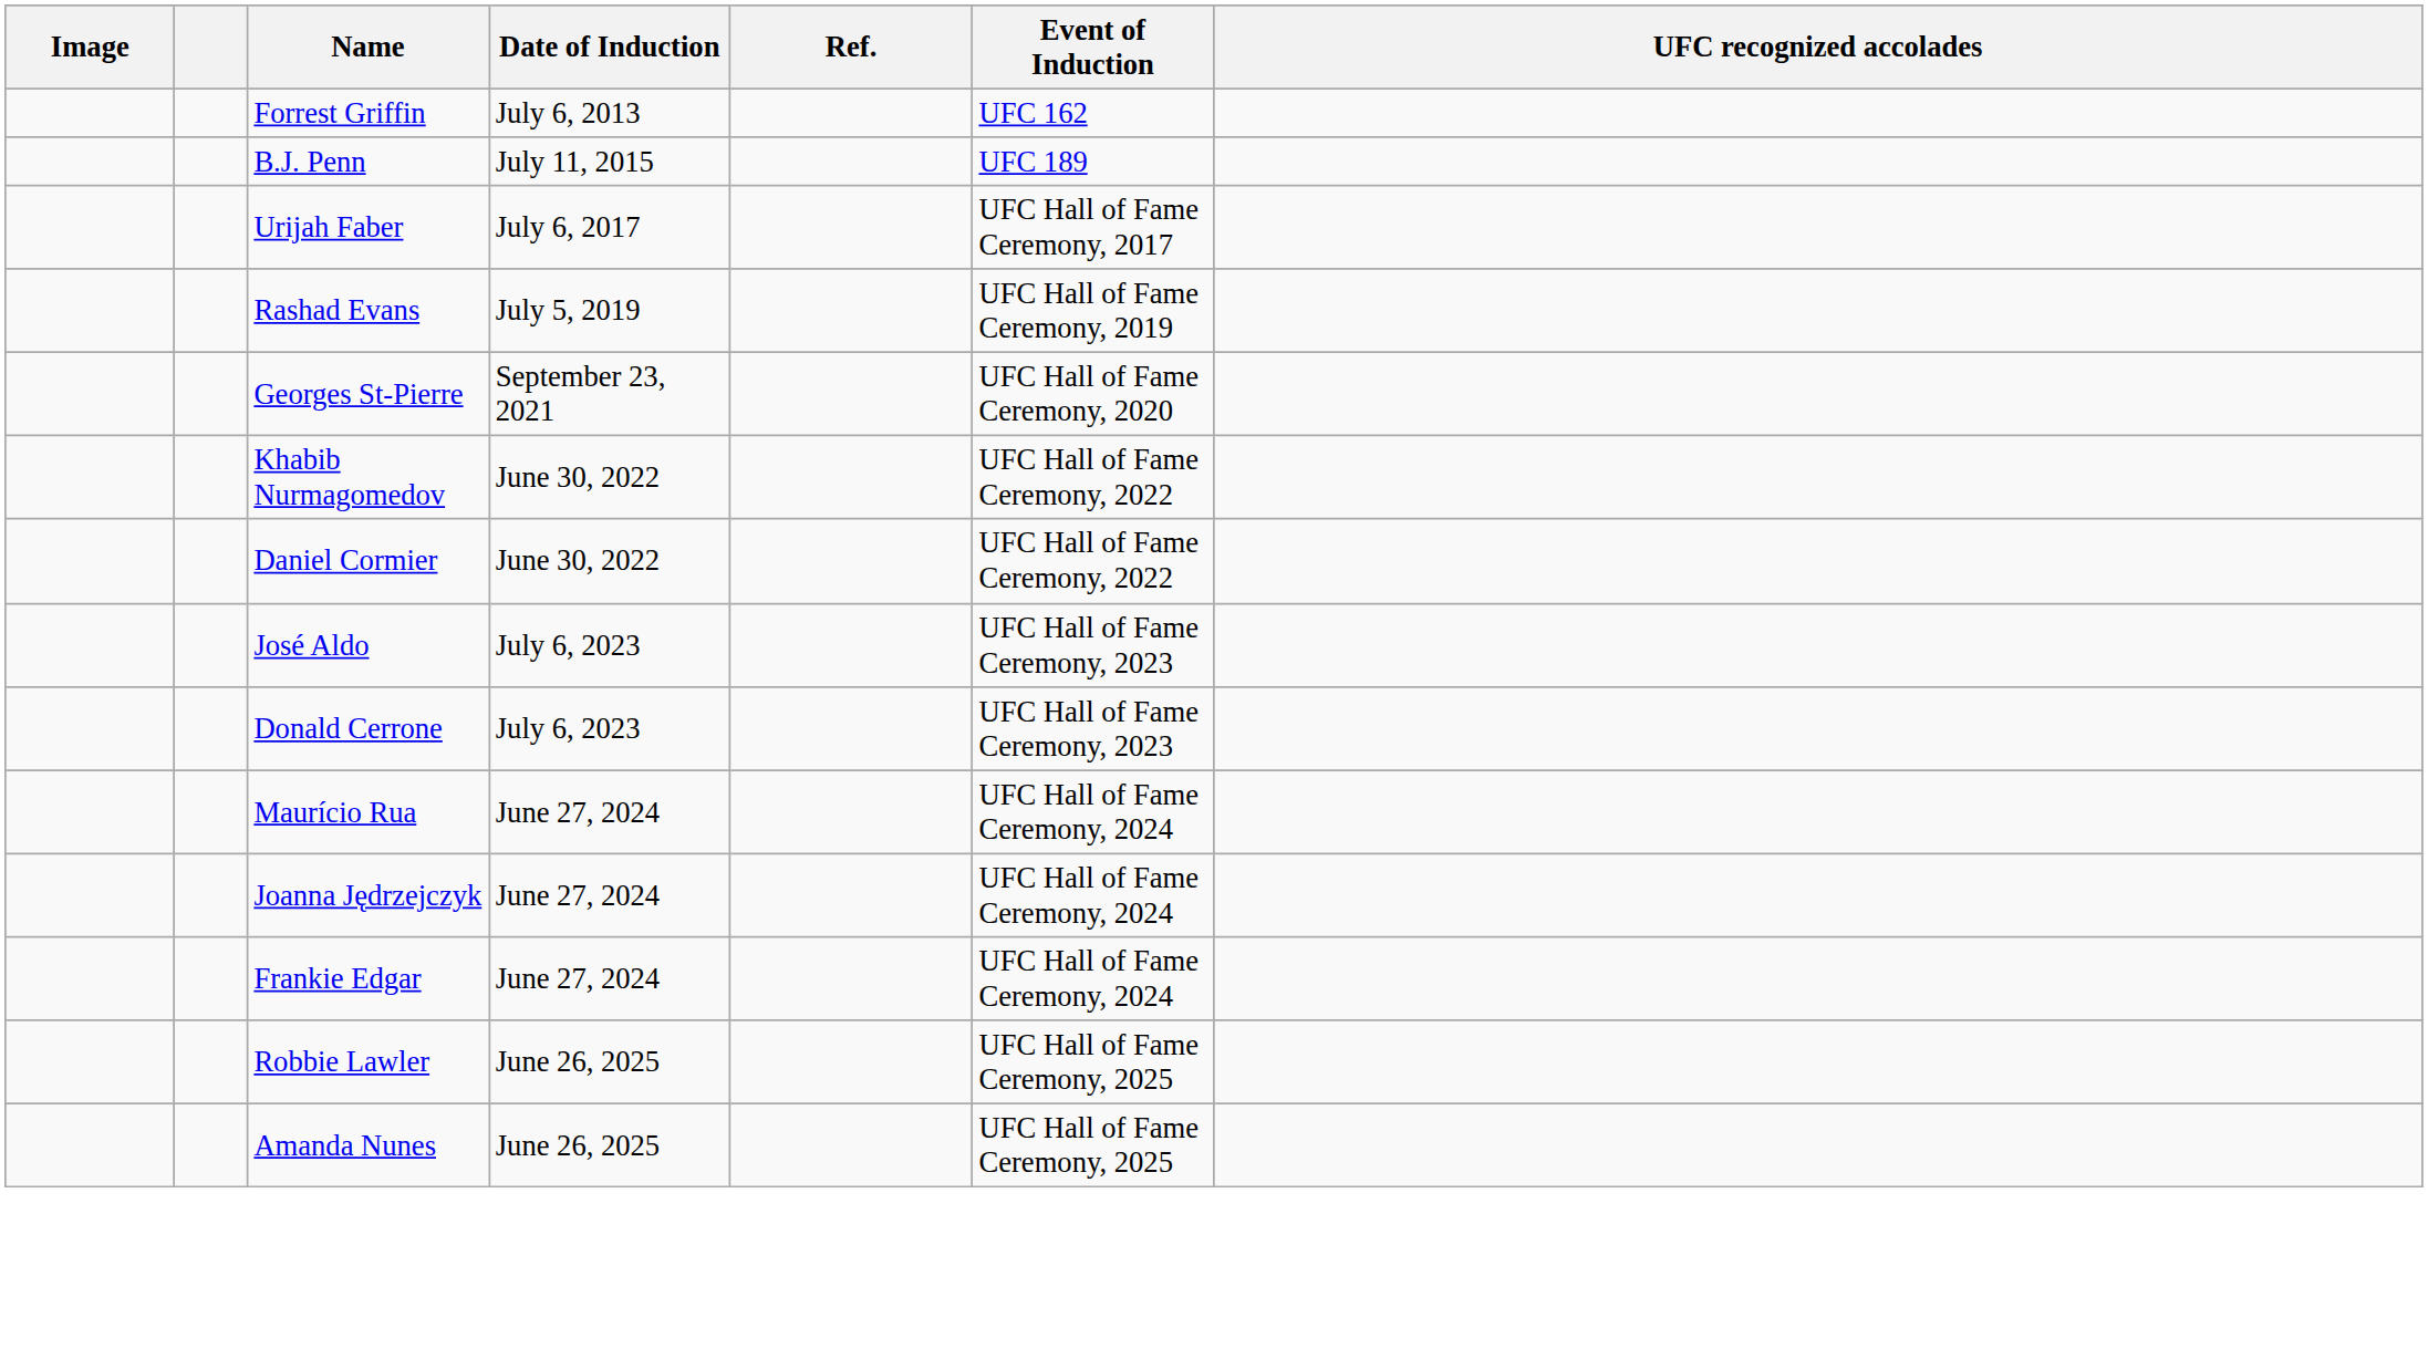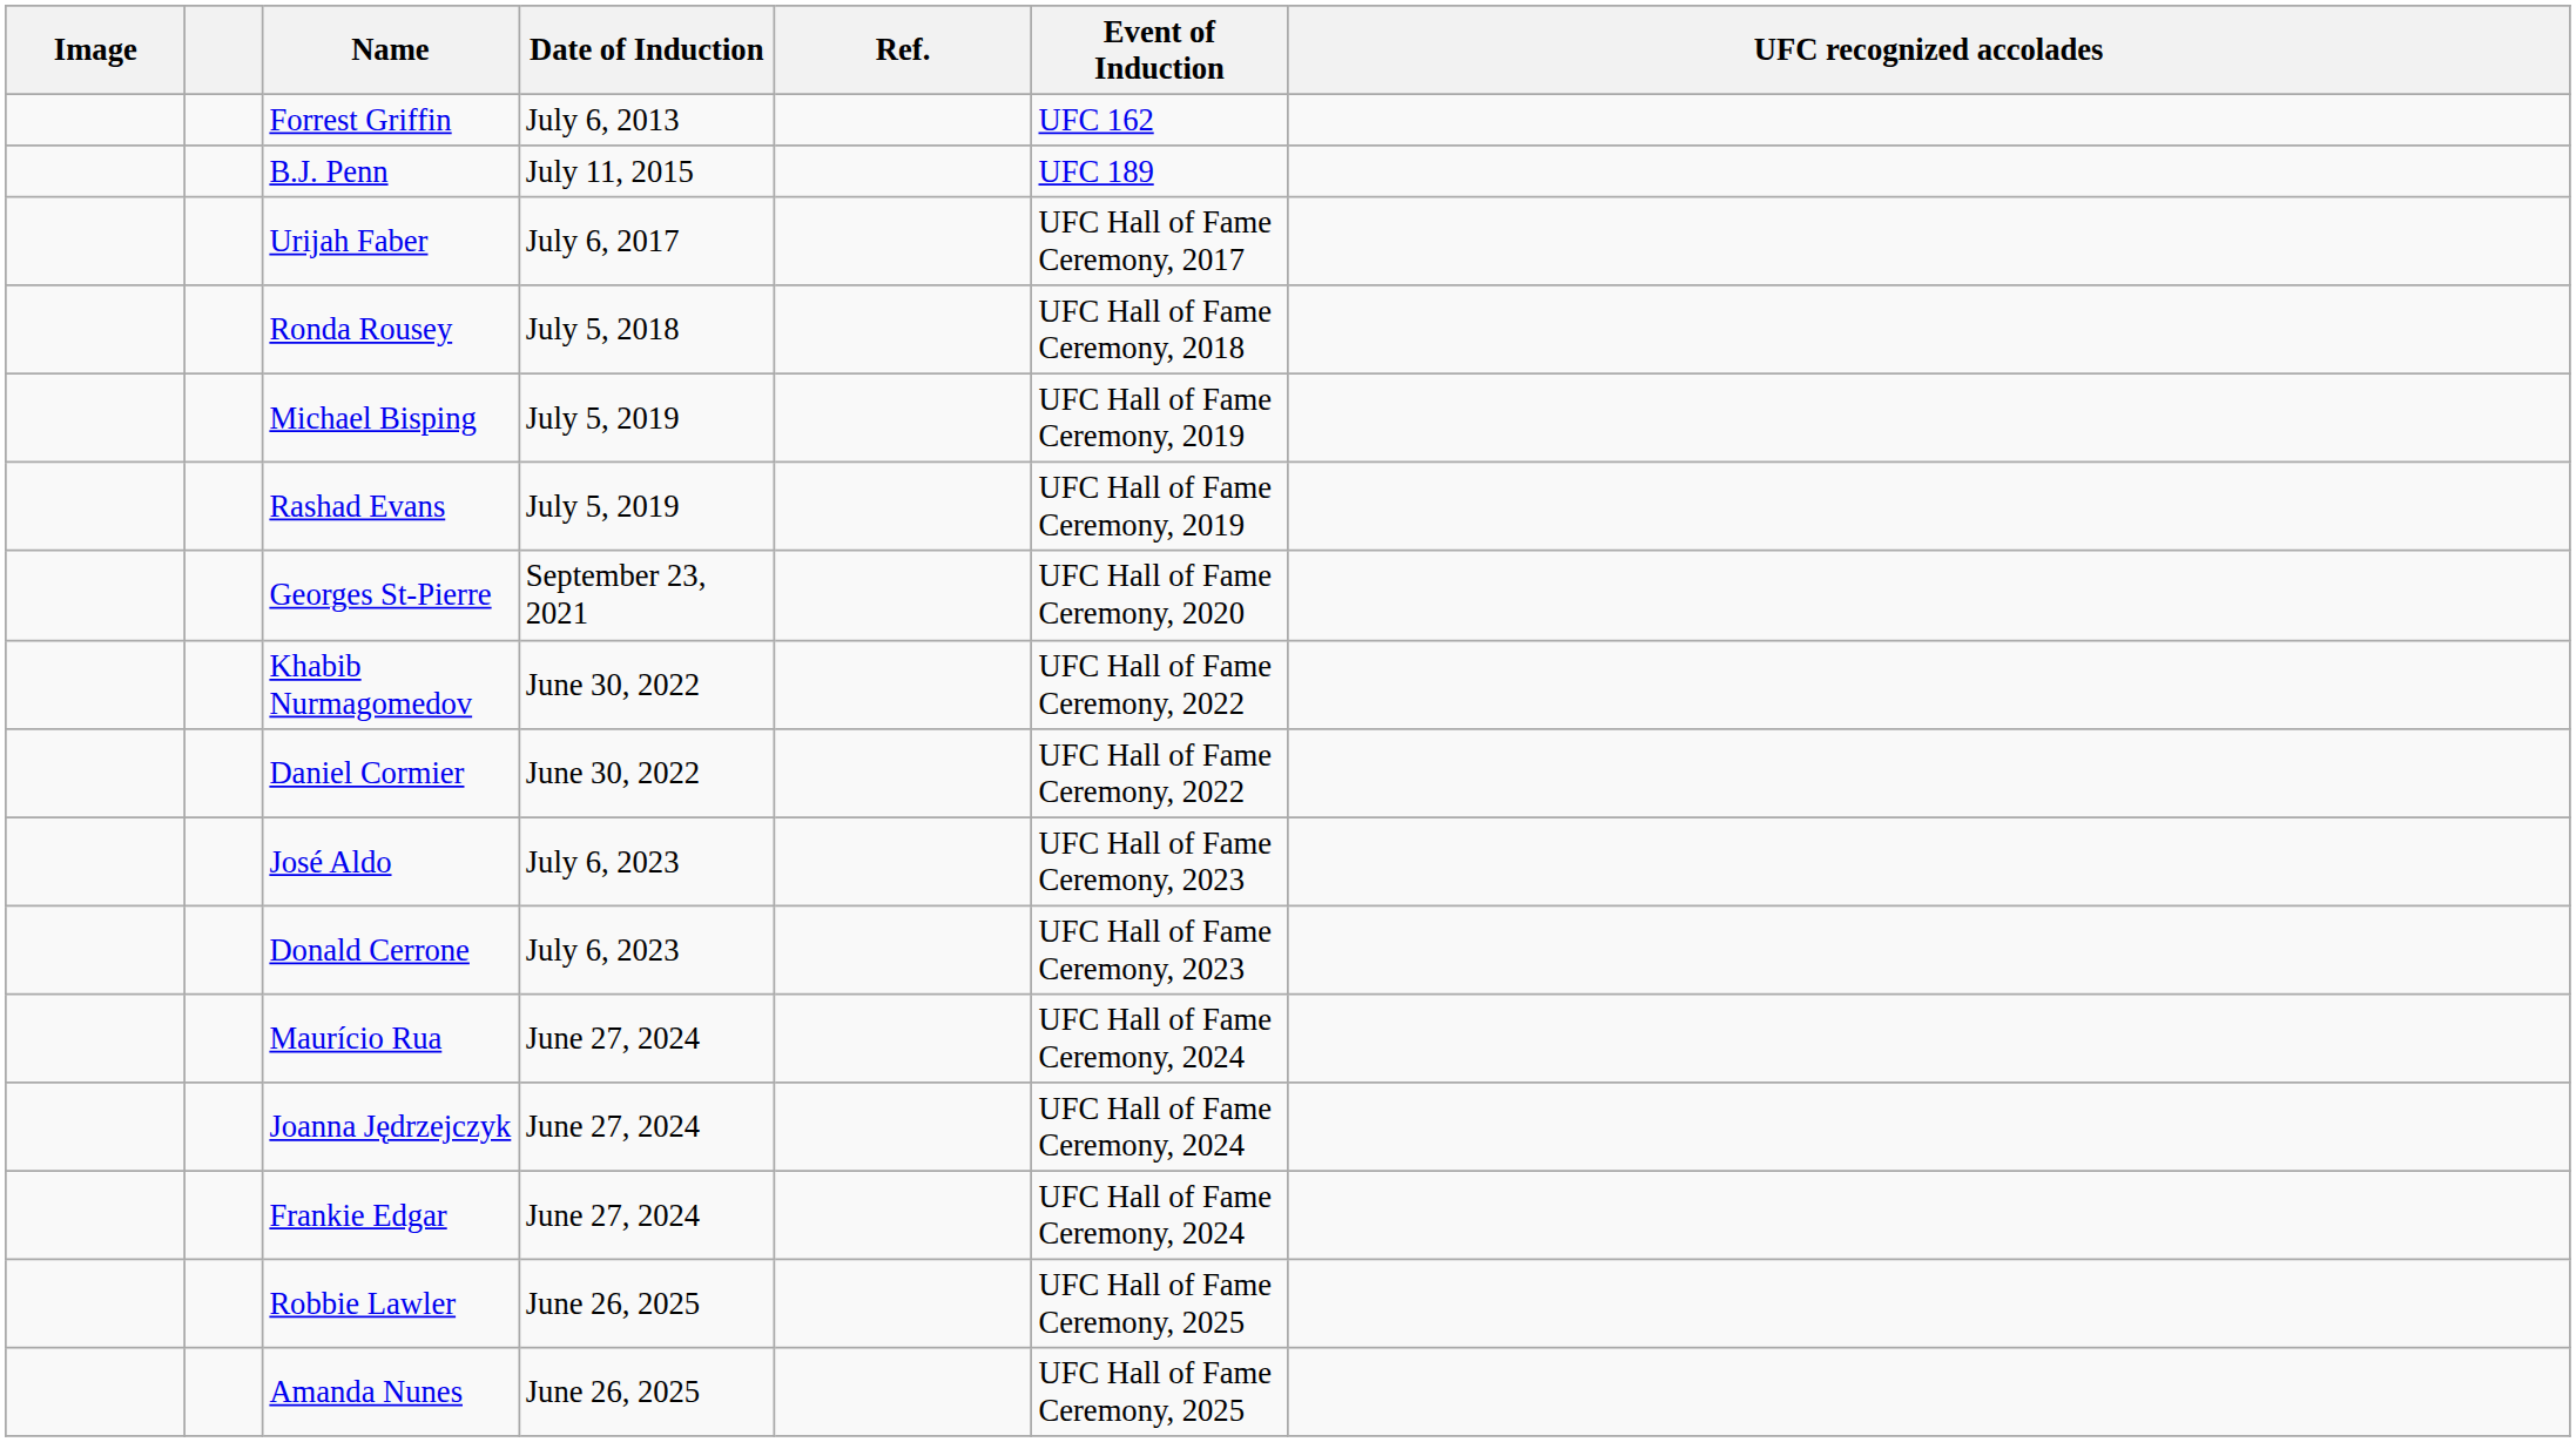+ row: Ronda Rousey | July 5, 2018 | UFC Hall of Fame Ceremony, 2018
+ row: Michael Bisping | July 5, 2019 | UFC Hall of Fame Ceremony, 2019
